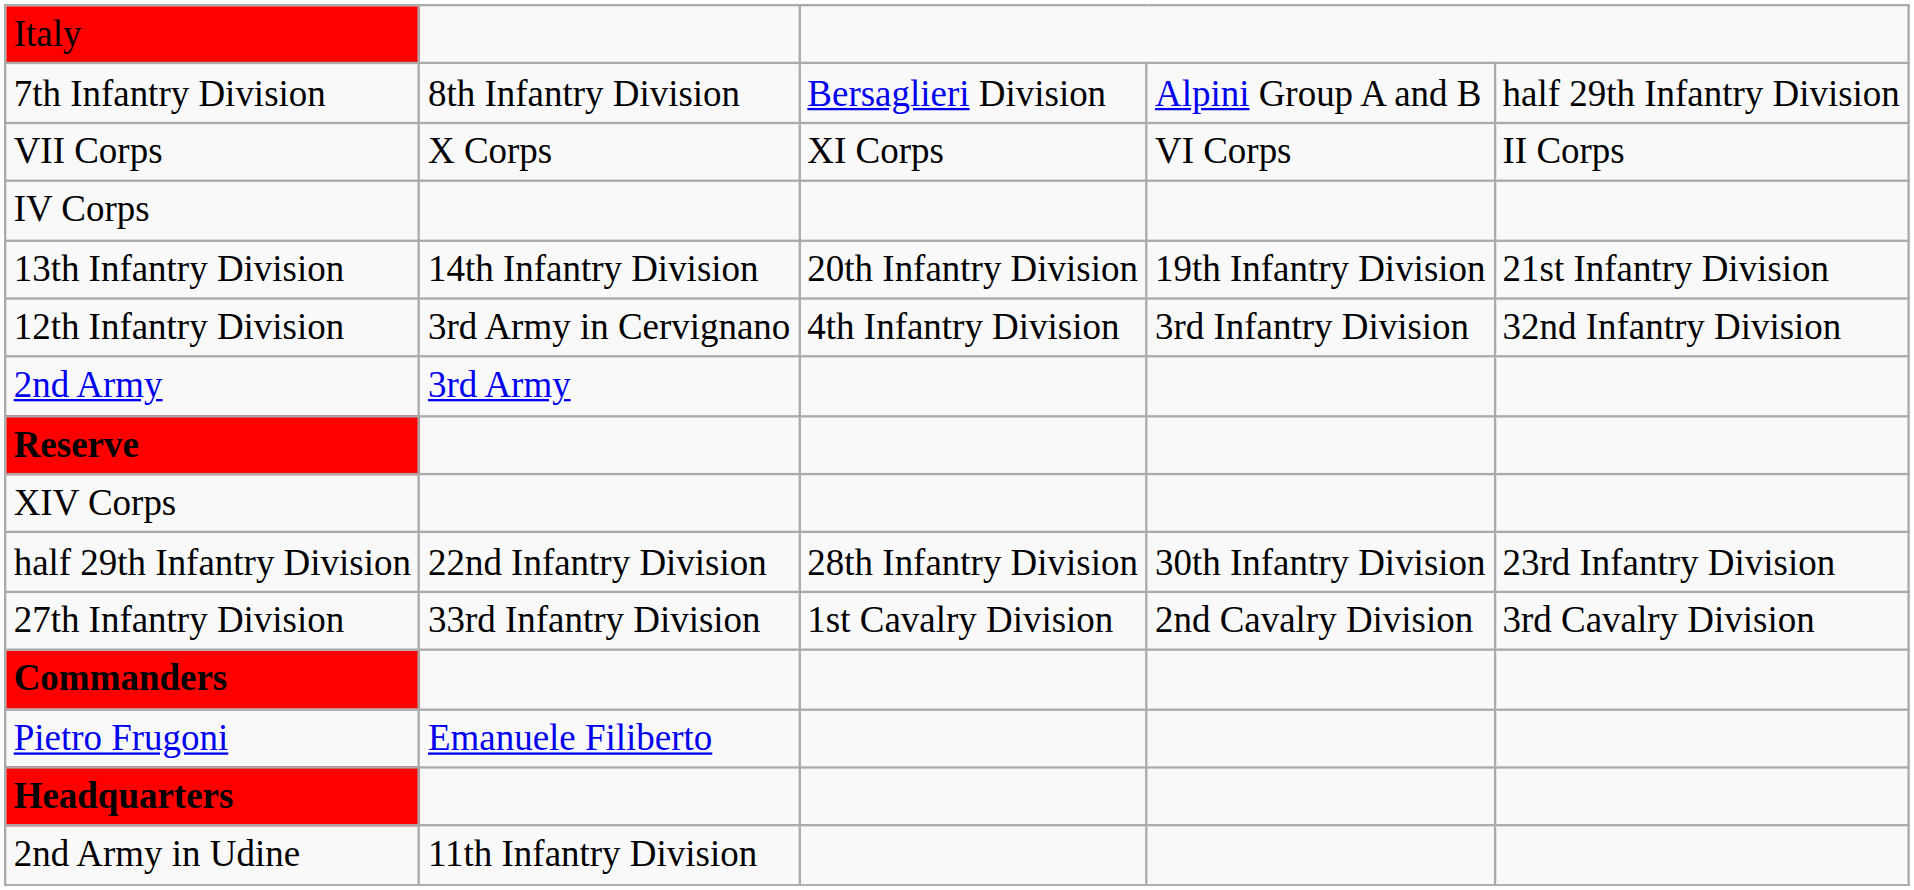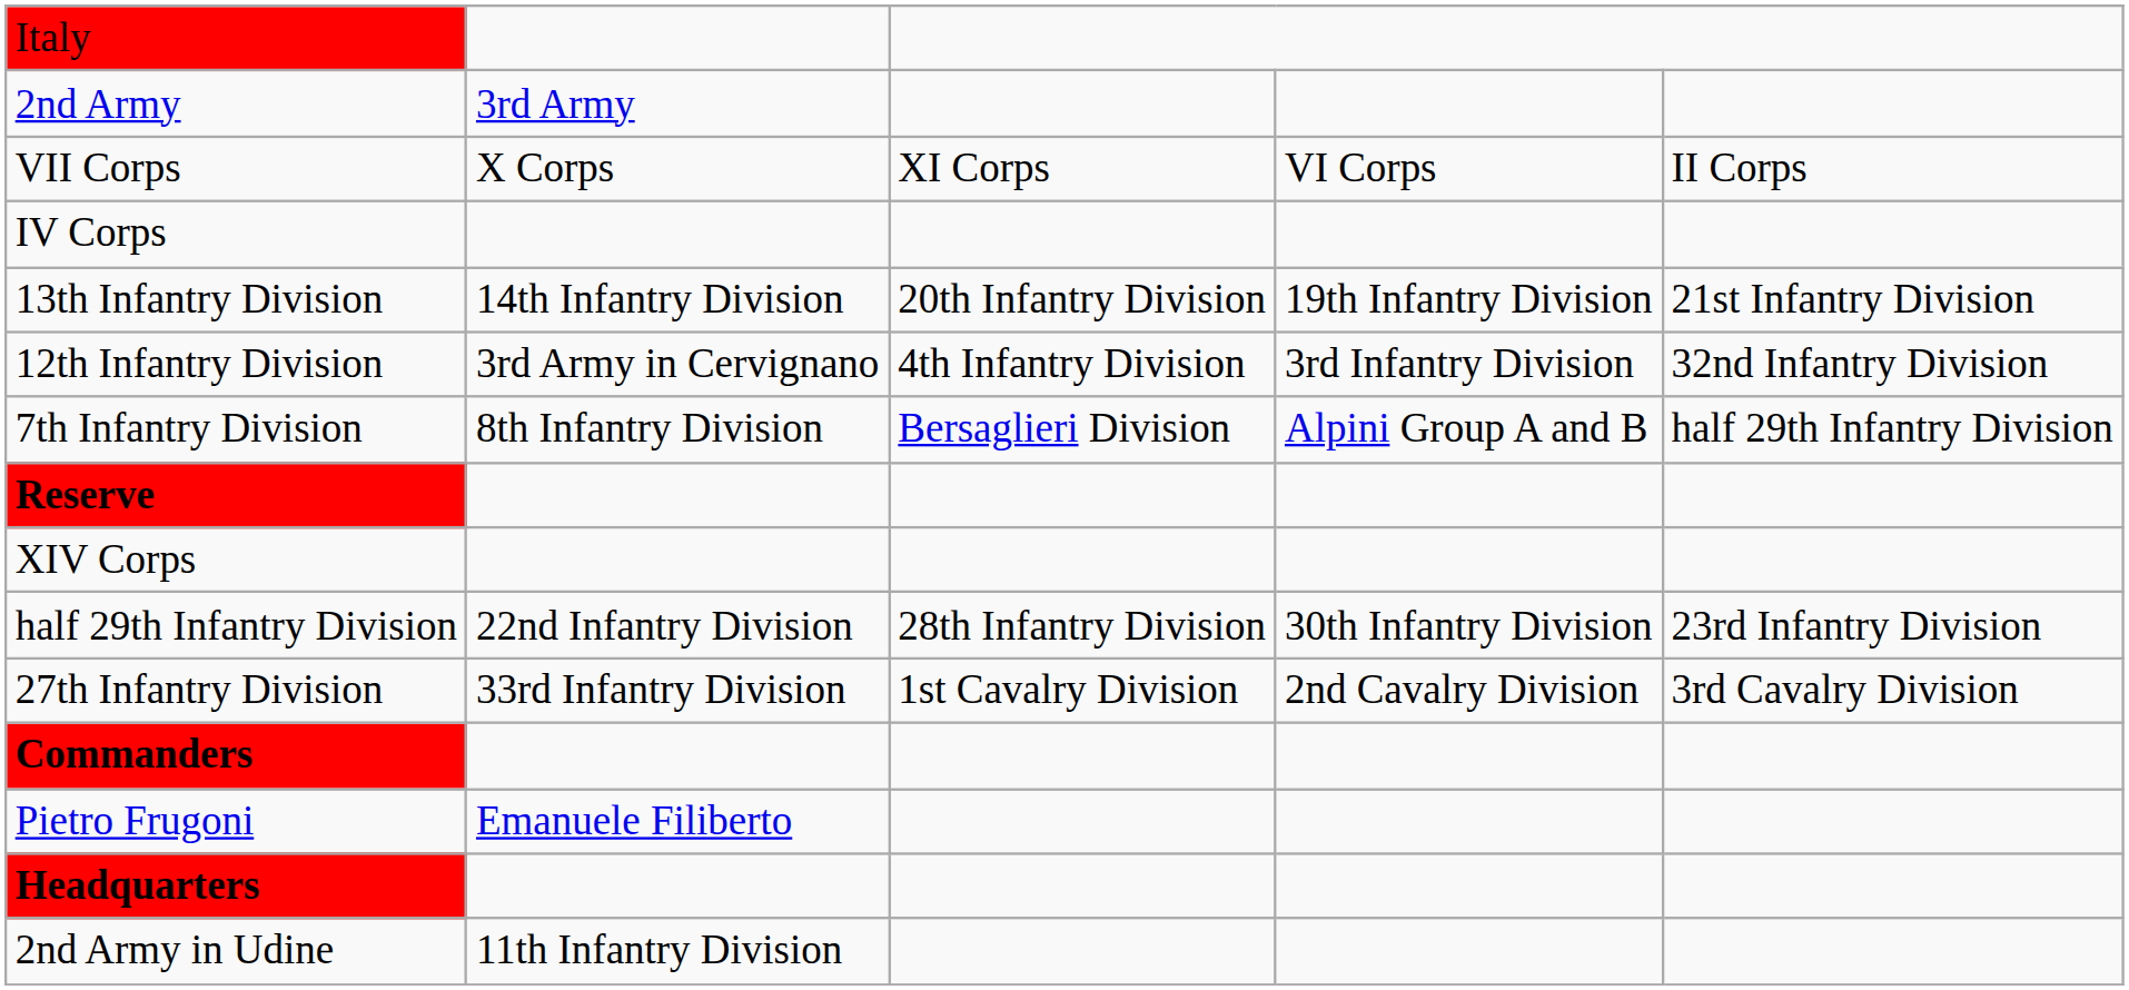rows swapped: 2nd Army <-> 7th Infantry Division
